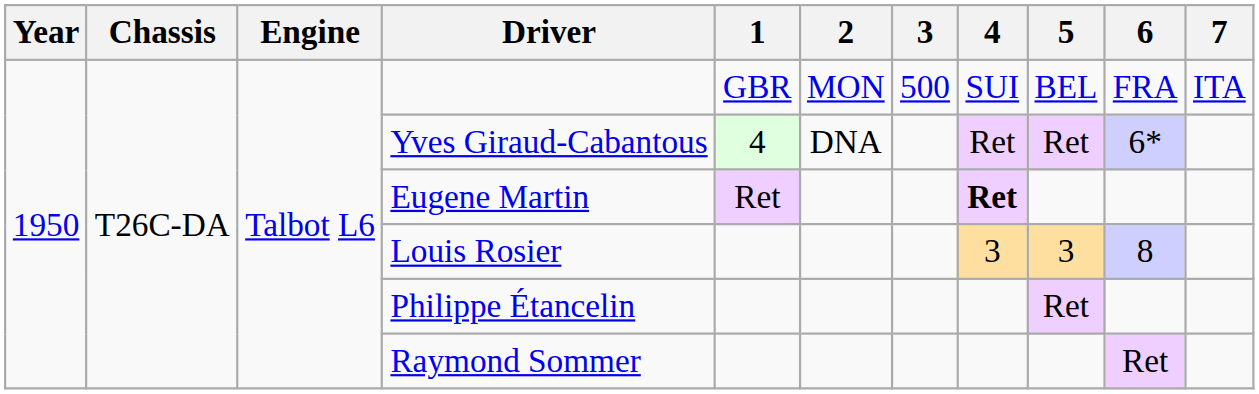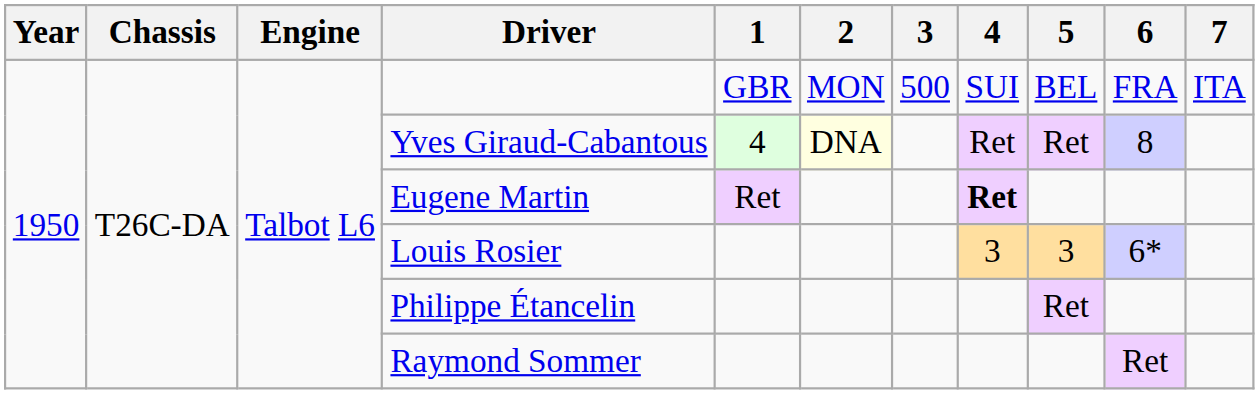Yves Giraud-Cabantous | 2: no background -> lightyellow background
Yves Giraud-Cabantous | 6: 6* -> 8
Louis Rosier | 6: 8 -> 6*
